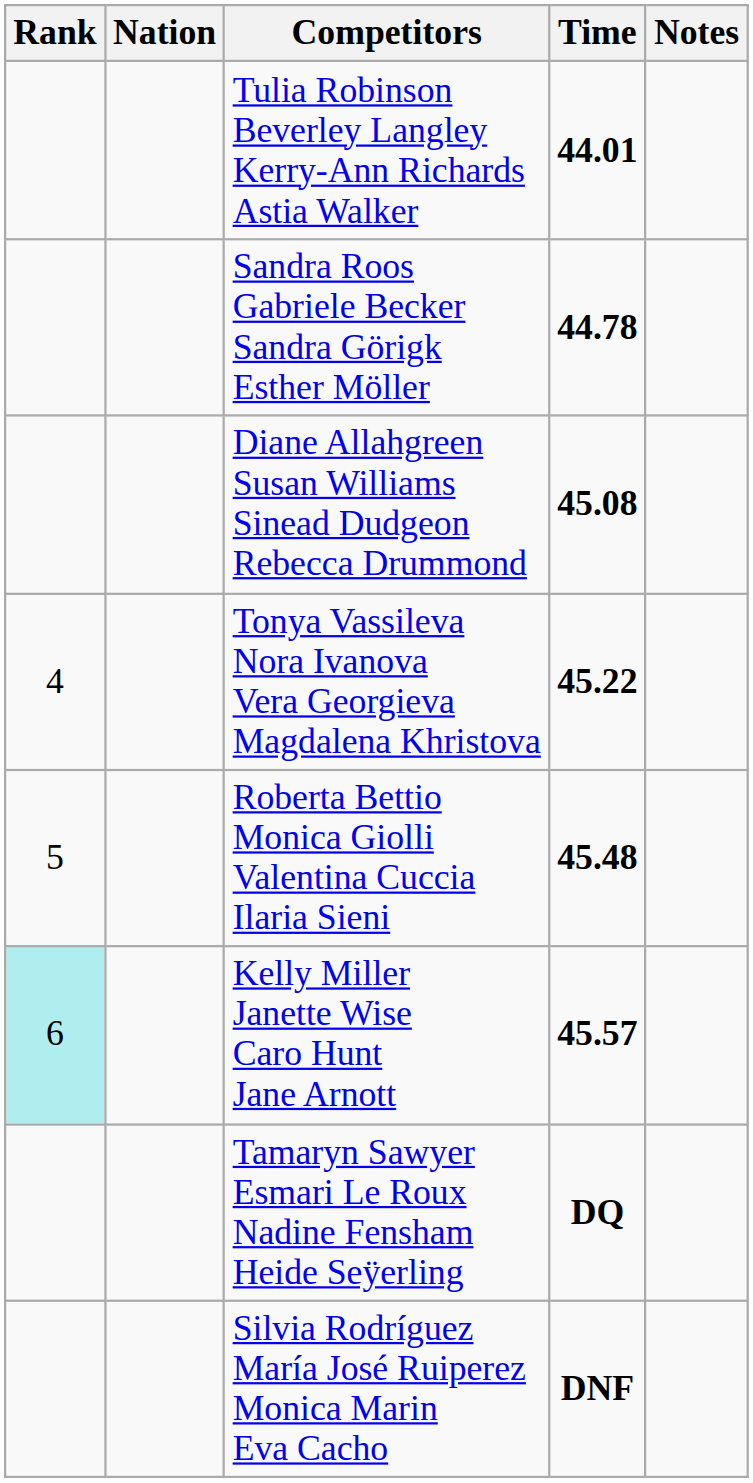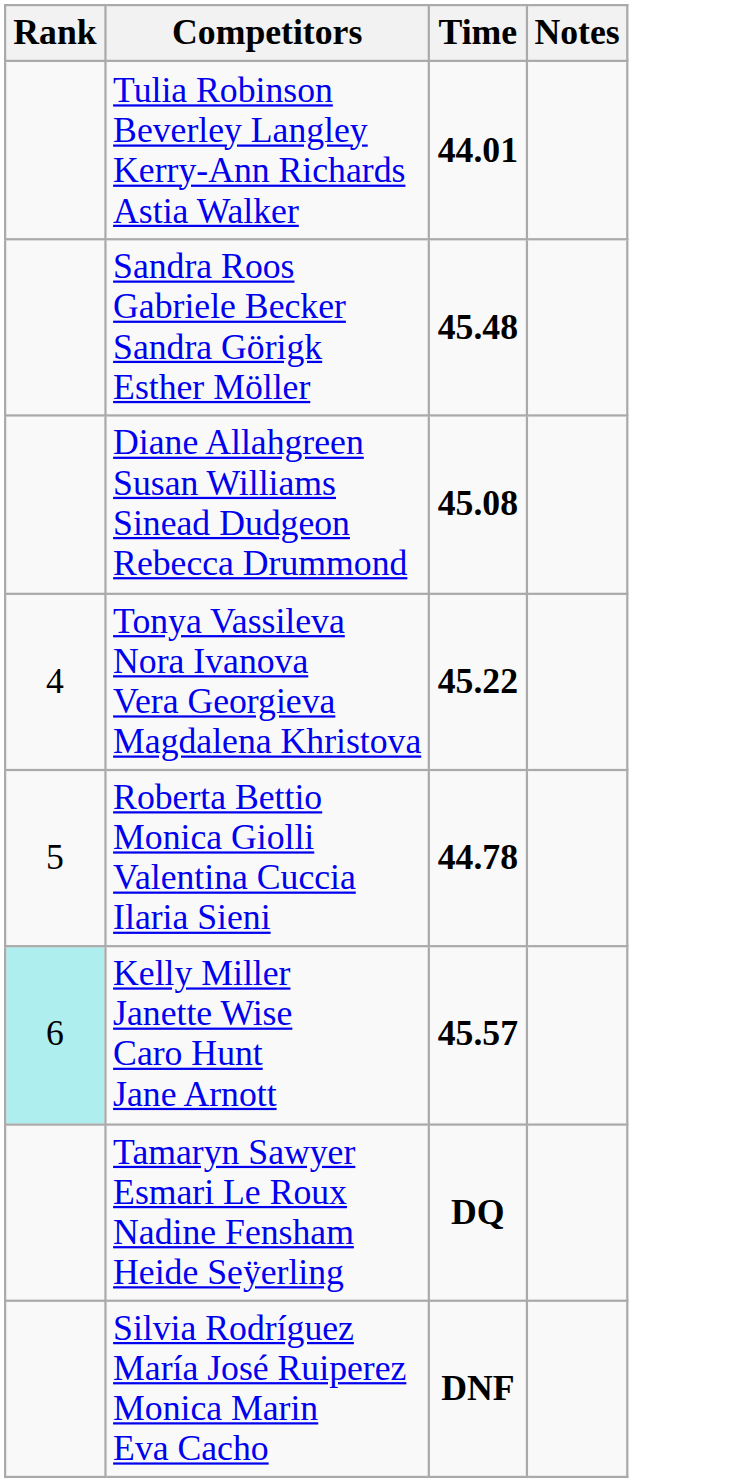- column: Nation
Sandra Roos Gabriele Becker Sandra Görigk Esther Möller | Time: 44.78 -> 45.48
Roberta Bettio Monica Giolli Valentina Cuccia Ilaria Sieni | Time: 45.48 -> 44.78
